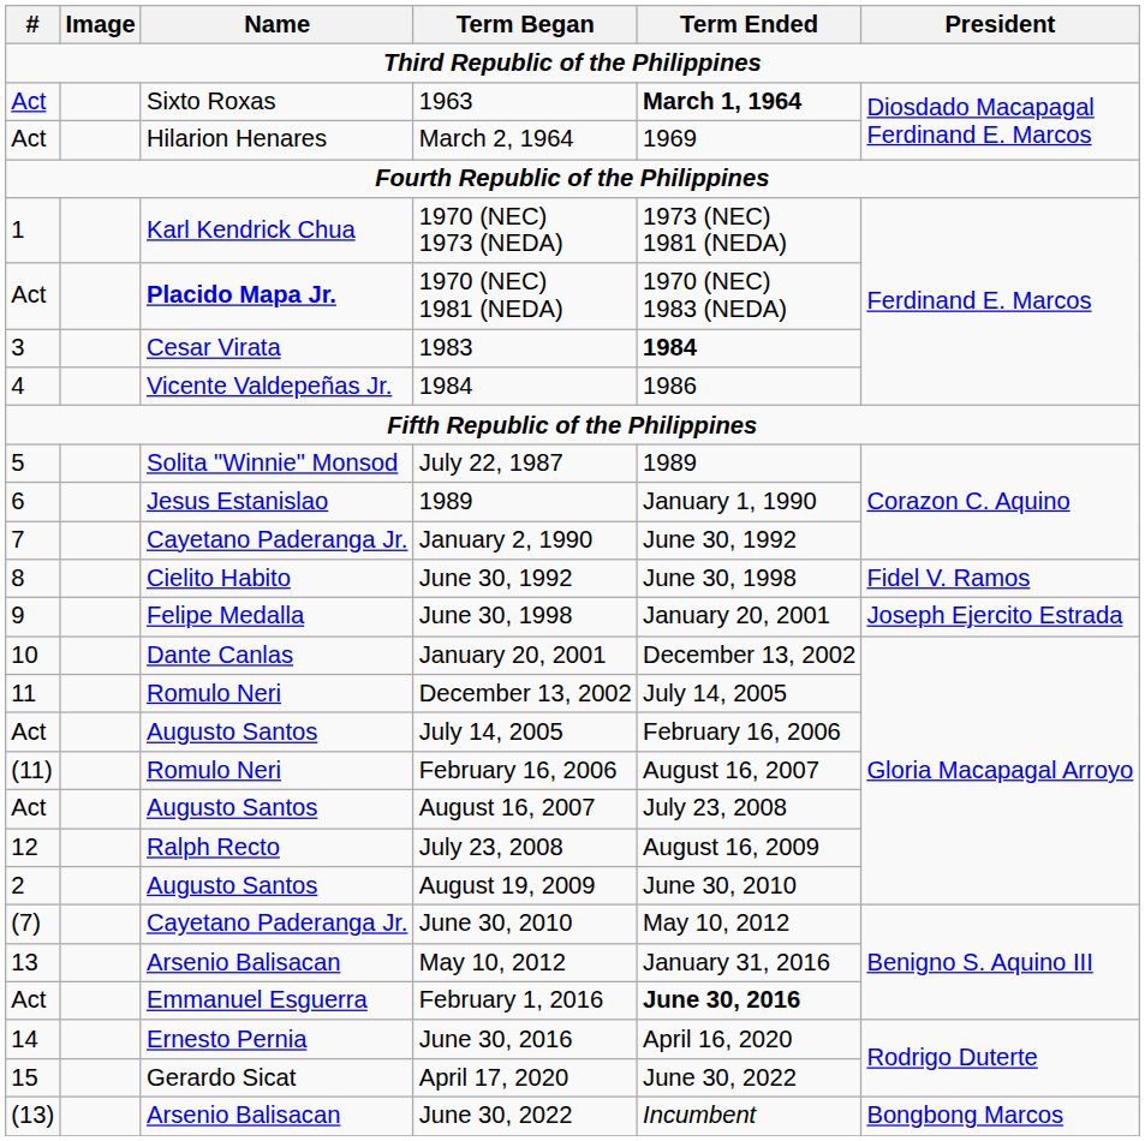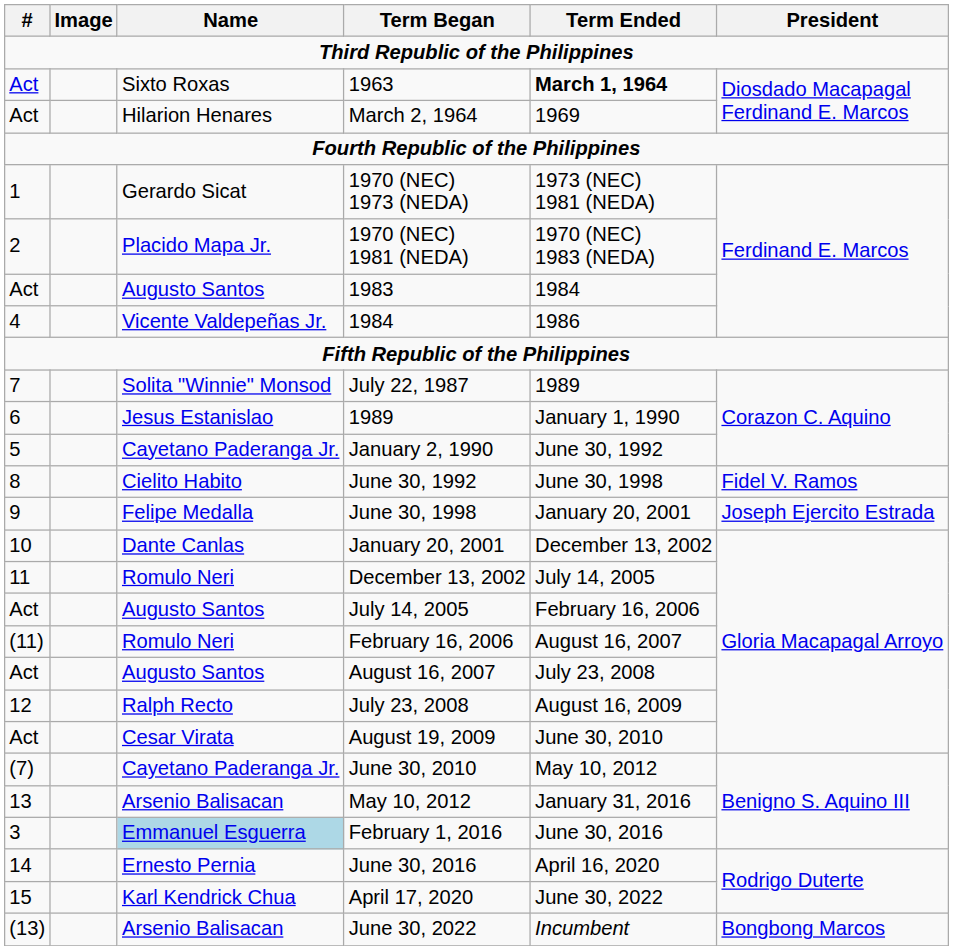1970 (NEC) 1973 (NEDA) | Name: Karl Kendrick Chua -> Gerardo Sicat
1970 (NEC) 1981 (NEDA) | #: Act -> 2
1970 (NEC) 1981 (NEDA) | Name: bold -> normal
1983 | #: 3 -> Act
1983 | Name: Cesar Virata -> Augusto Santos
1983 | Term Ended: bold -> normal
July 22, 1987 | #: 5 -> 7
January 2, 1990 | #: 7 -> 5
August 19, 2009 | #: 2 -> Act
August 19, 2009 | Name: Augusto Santos -> Cesar Virata
February 1, 2016 | #: Act -> 3
February 1, 2016 | Name: no background -> lightblue background
February 1, 2016 | Term Ended: bold -> normal
April 17, 2020 | Name: Gerardo Sicat -> Karl Kendrick Chua
